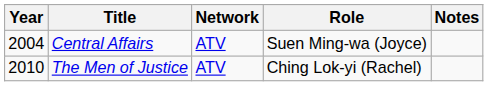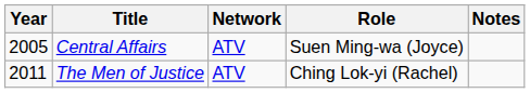Central Affairs | Year: 2004 -> 2005
The Men of Justice | Year: 2010 -> 2011
